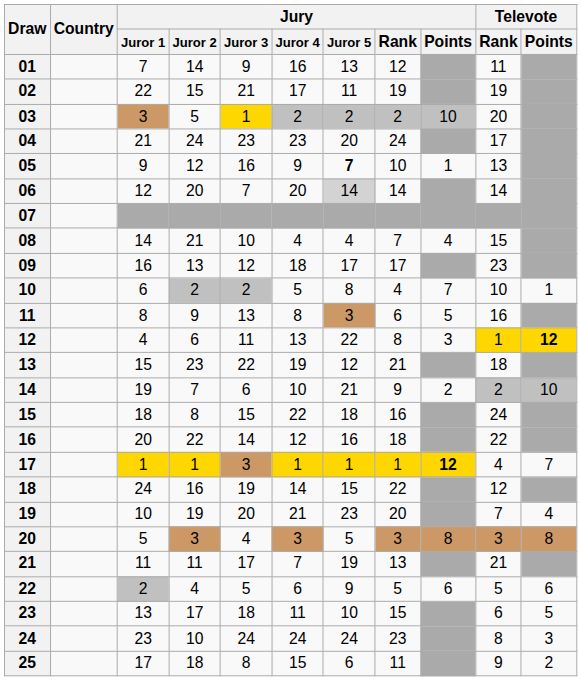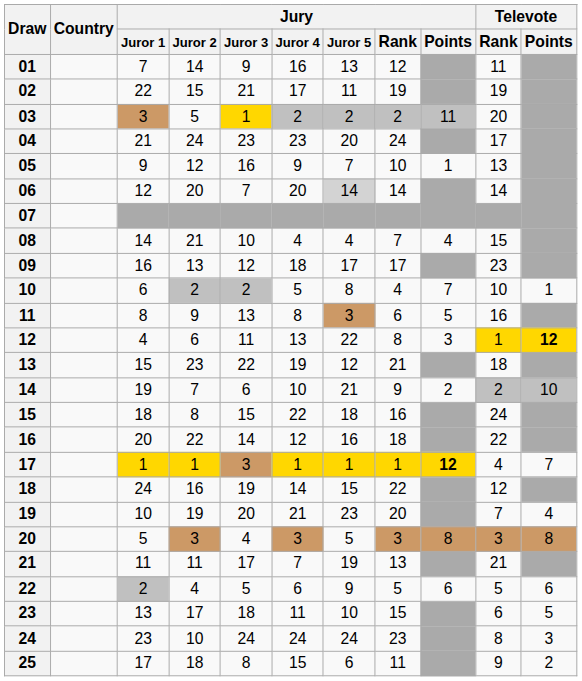03 | Jury / Points: 10 -> 11
05 | Jury / Juror 5: bold -> normal
